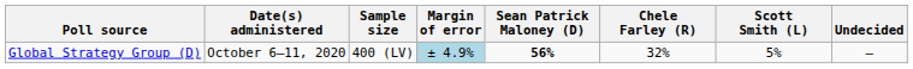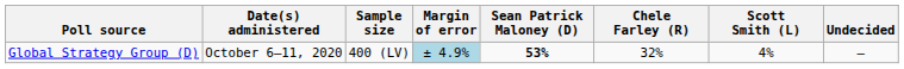Global Strategy Group (D) | Sean Patrick Maloney (D): 56% -> 53%
Global Strategy Group (D) | Scott Smith (L): 5% -> 4%
